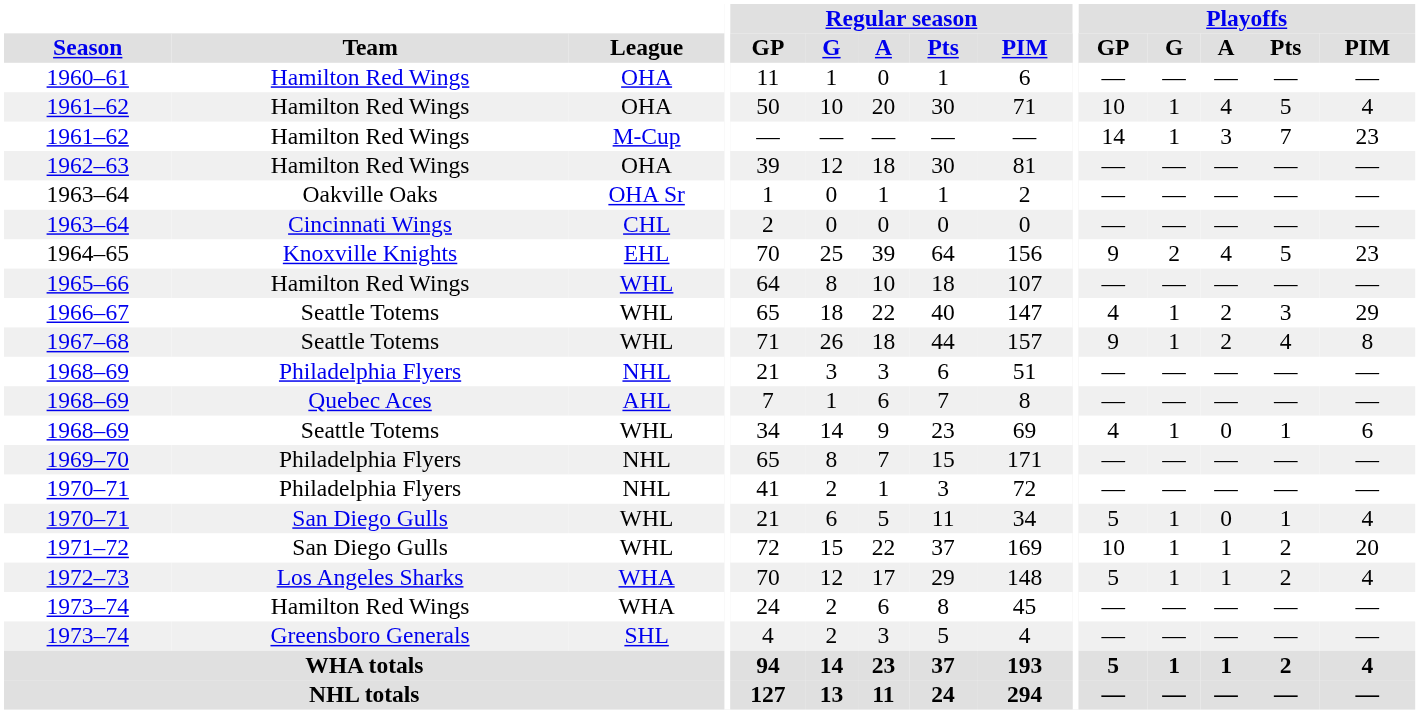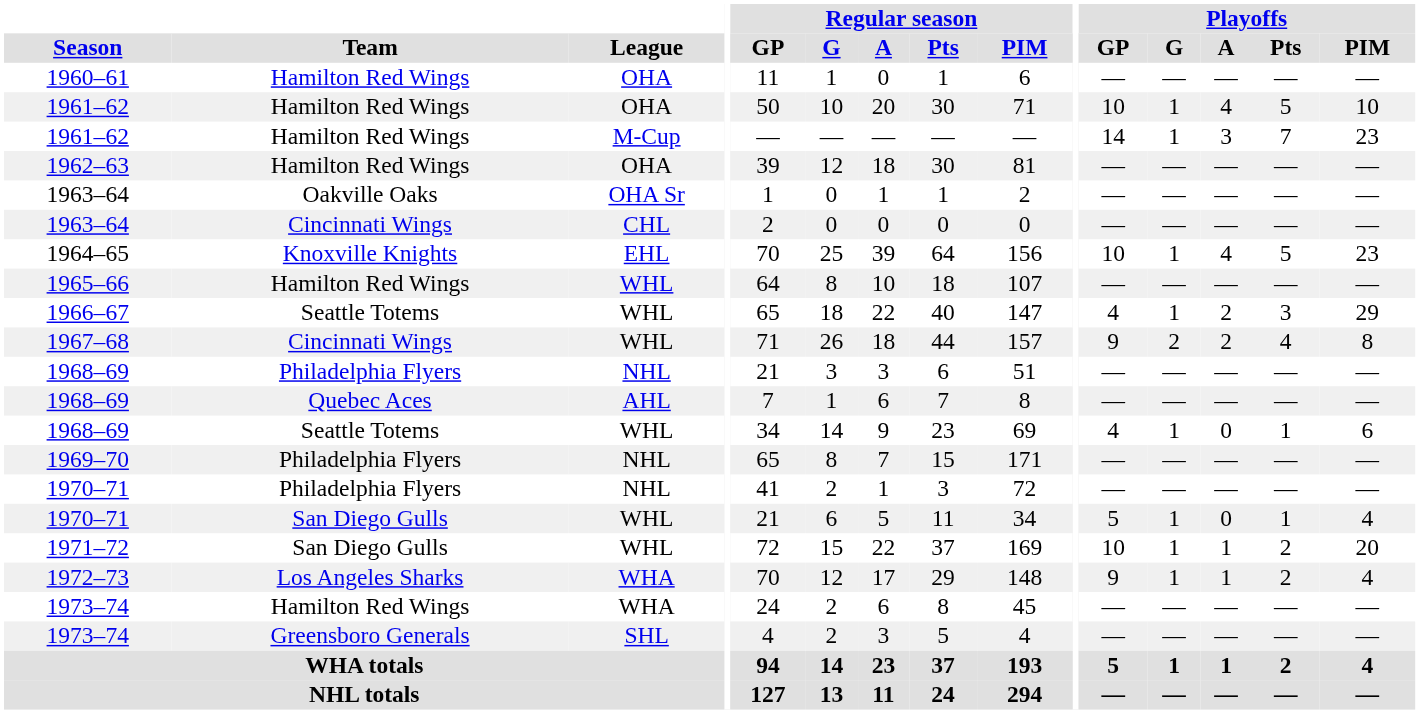1961–62 / OHA | Playoffs / PIM: 4 -> 10
1964–65 | Playoffs / GP: 9 -> 10
1964–65 | Playoffs / G: 2 -> 1
1967–68 | Team: Seattle Totems -> Cincinnati Wings
1967–68 | Playoffs / G: 1 -> 2
1972–73 | Playoffs / GP: 5 -> 9
